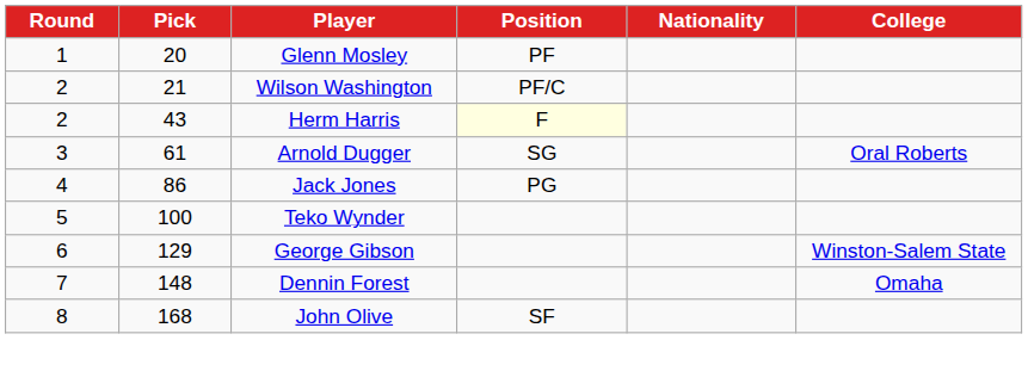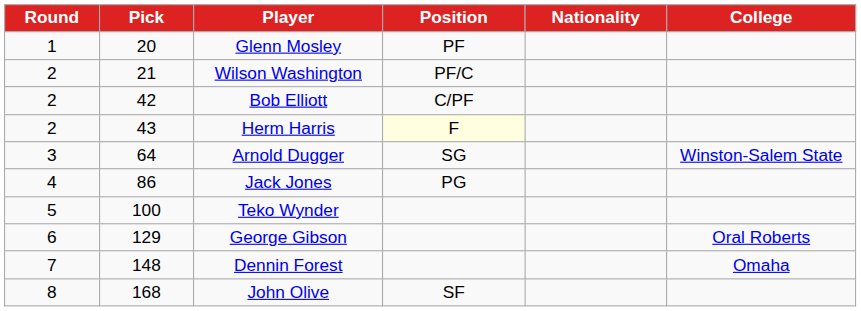+ row: 2 | 42 | Bob Elliott | C/PF
Arnold Dugger | Pick: 61 -> 64
Arnold Dugger | College: Oral Roberts -> Winston-Salem State
George Gibson | College: Winston-Salem State -> Oral Roberts
